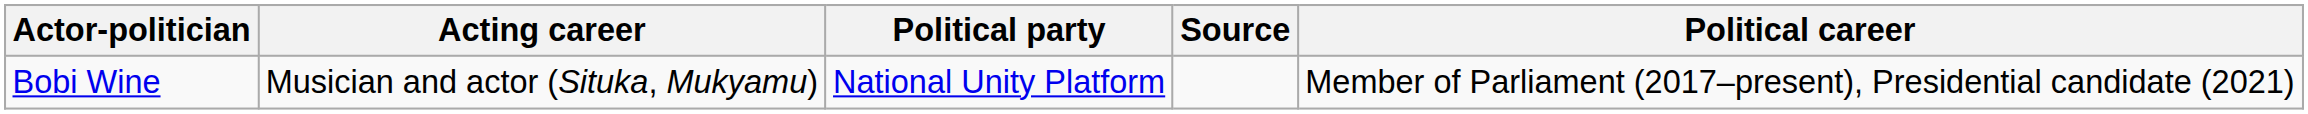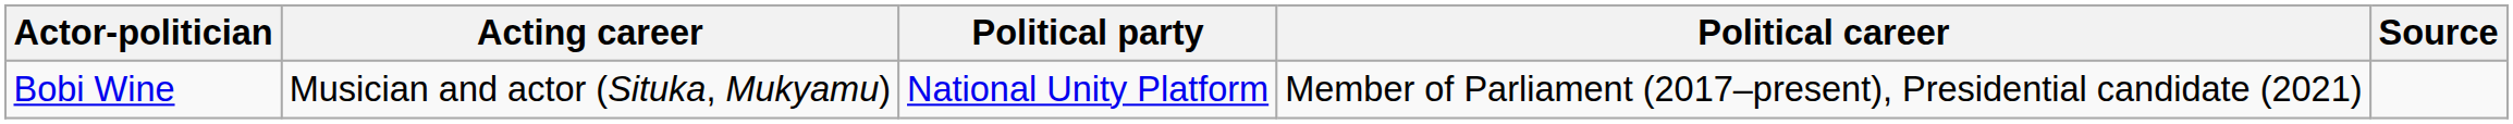columns swapped: Political career <-> Source
